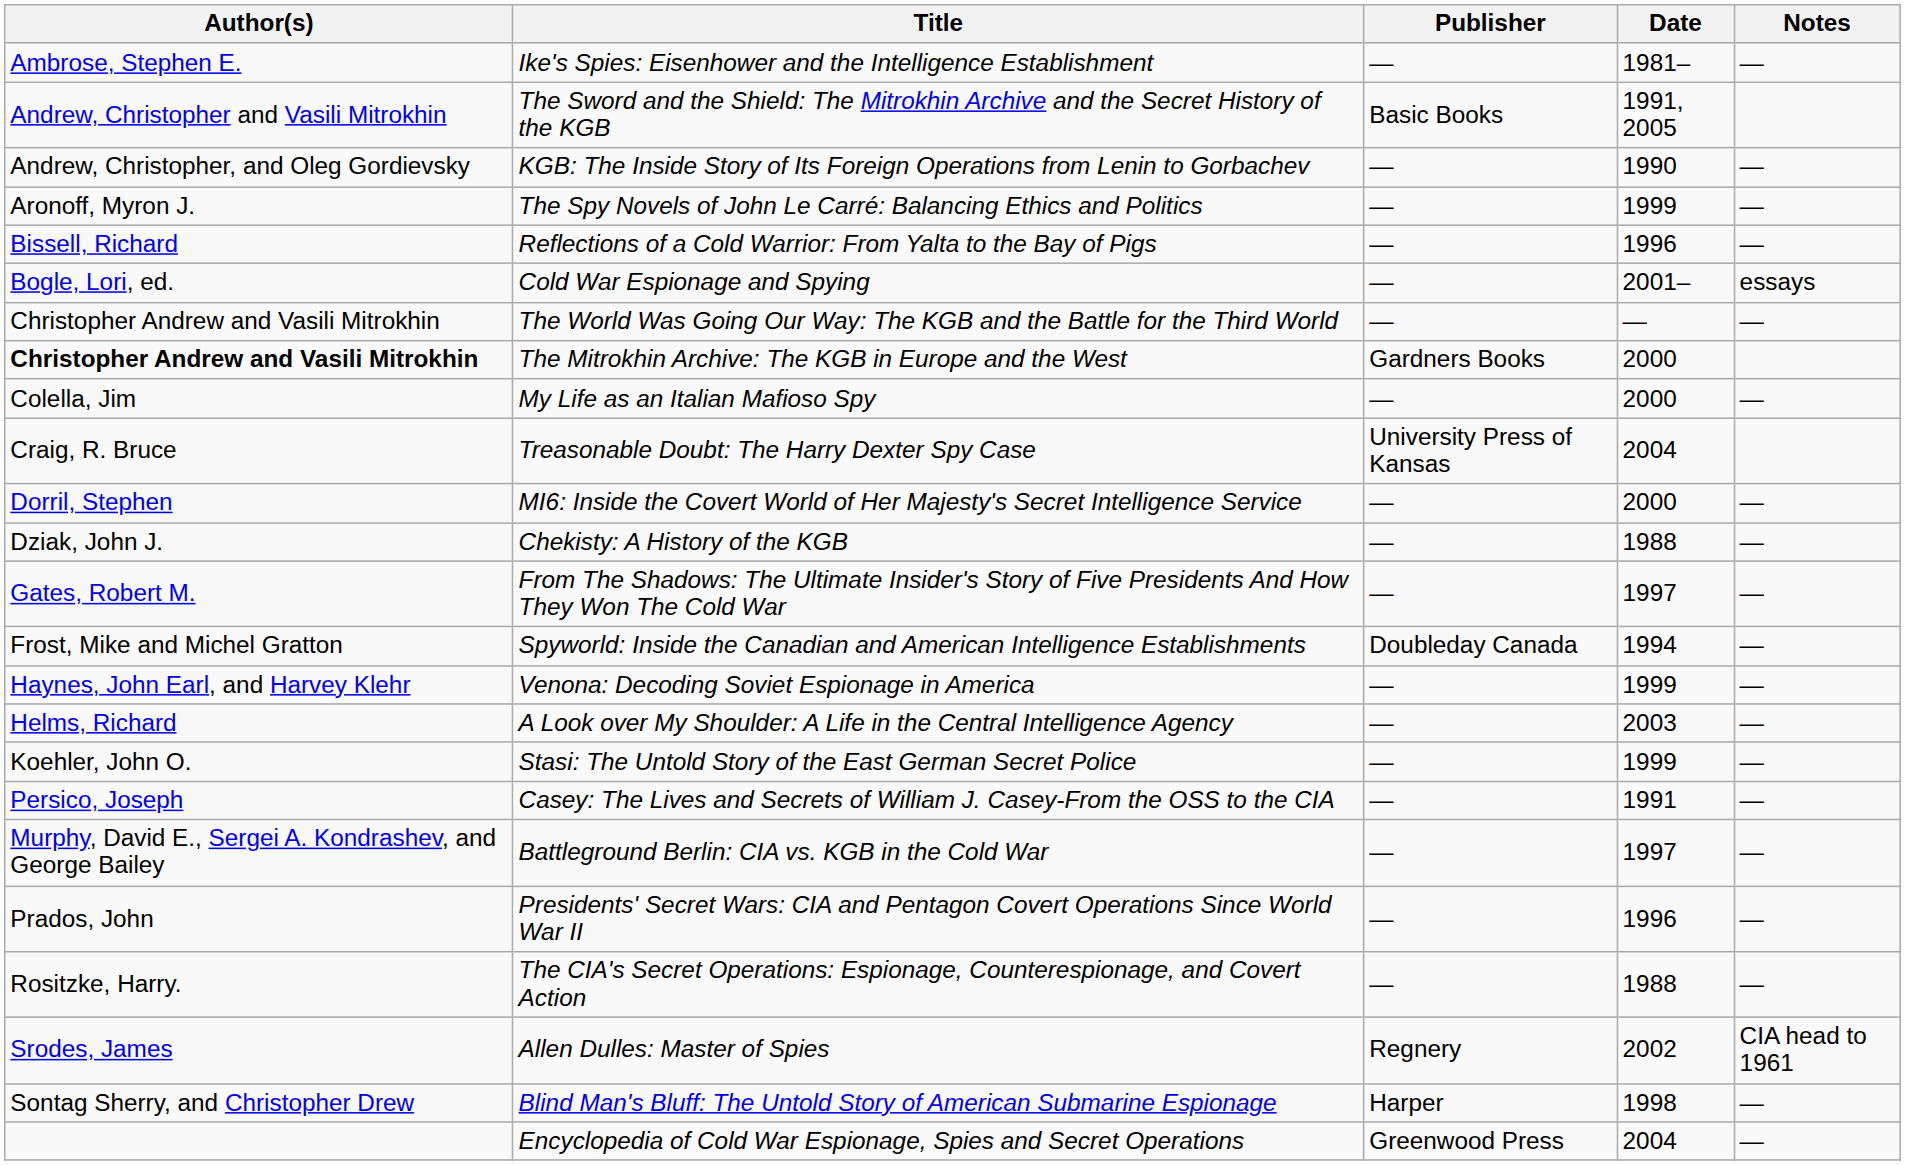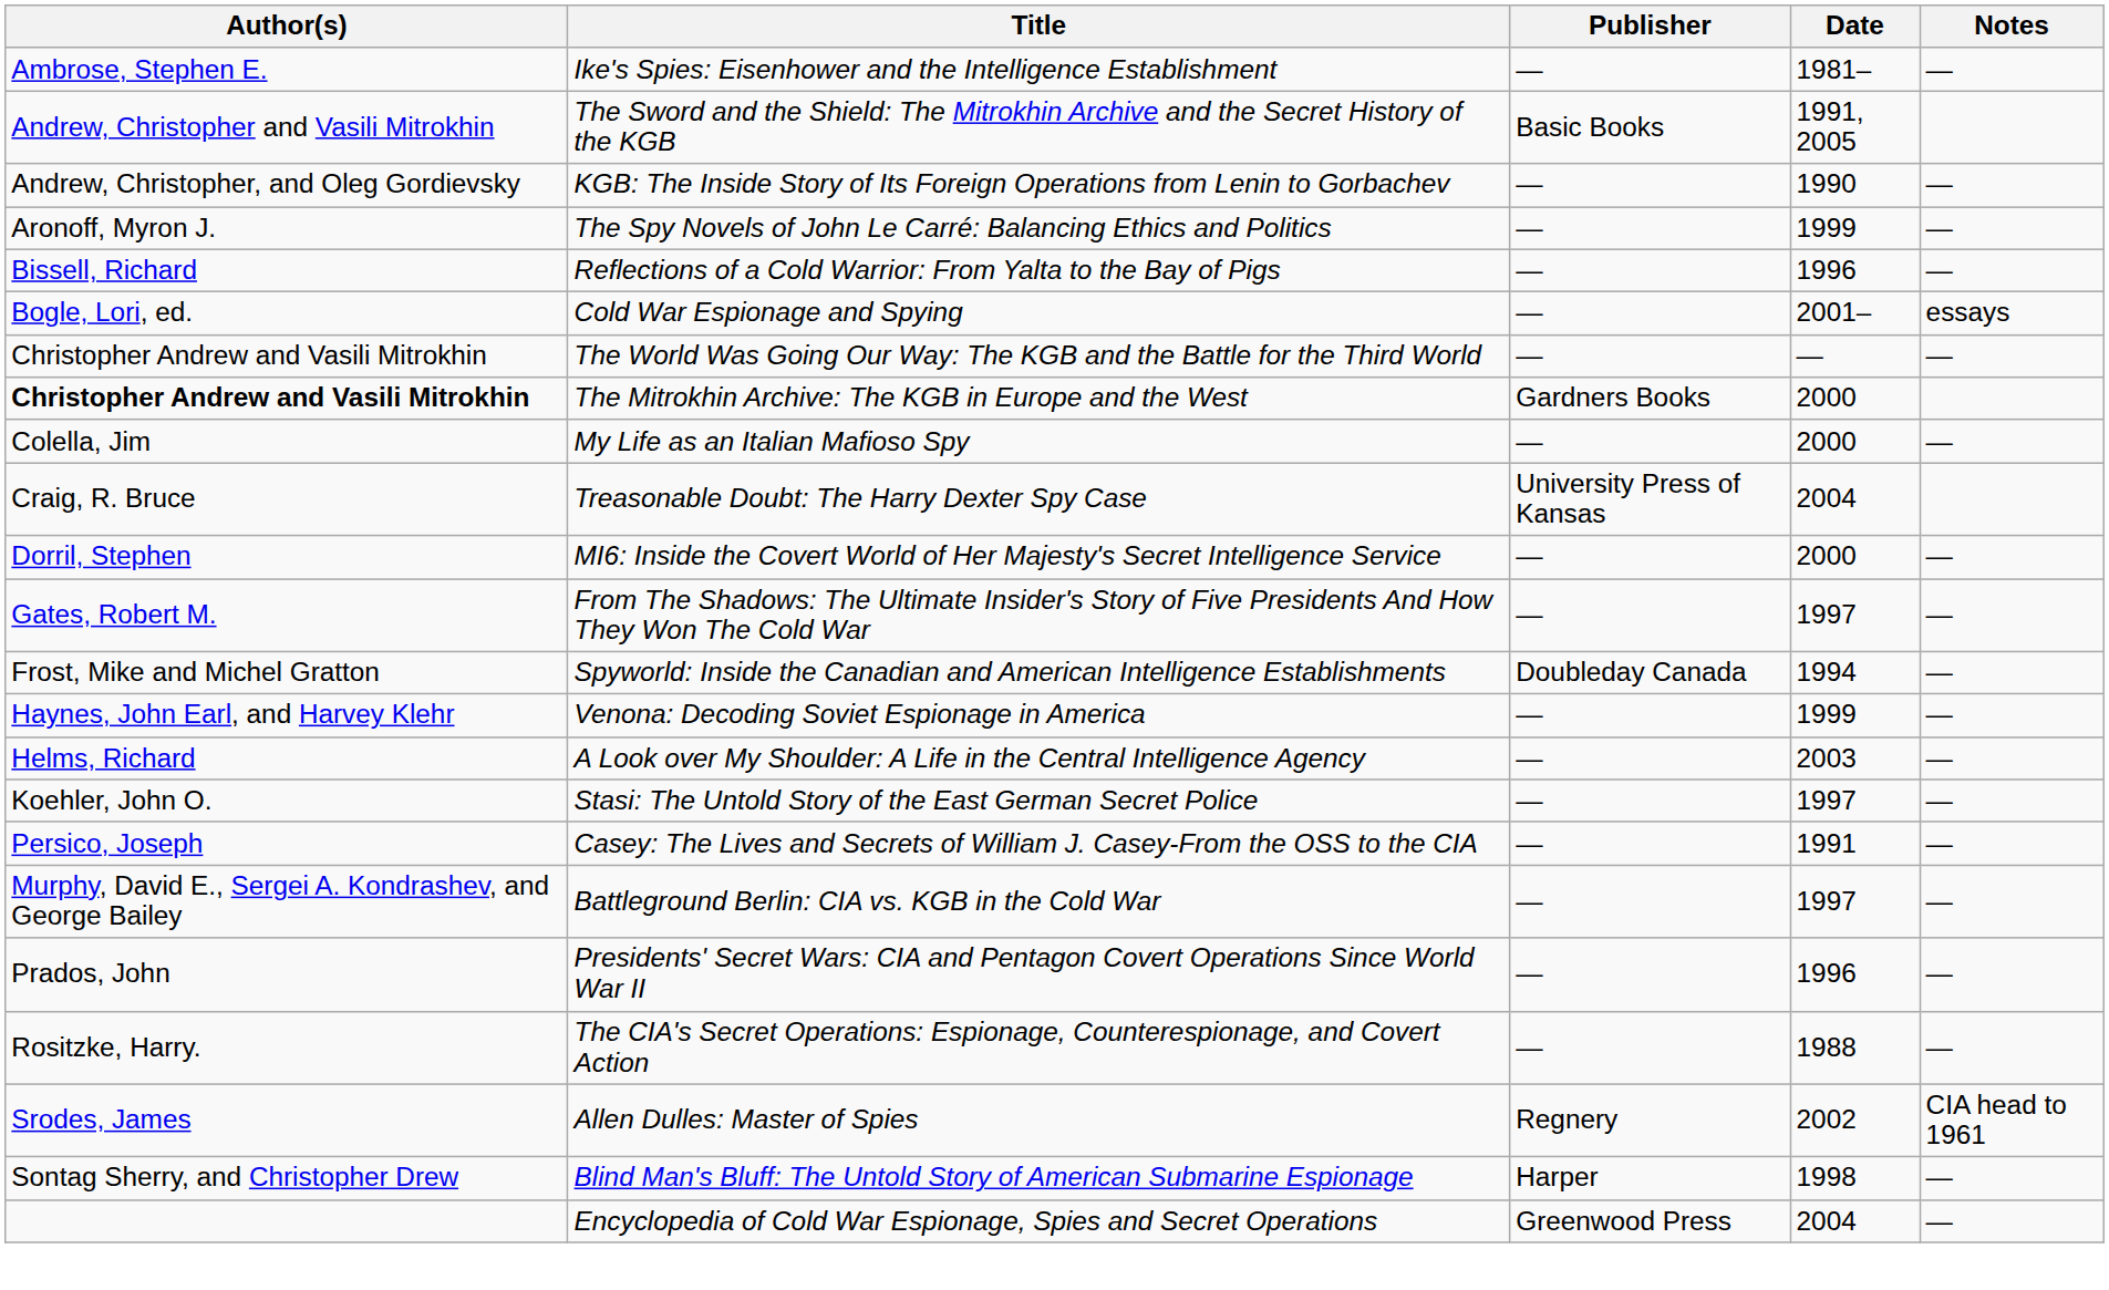- row: Dziak, John J. | Chekisty: A History of the KGB | — | 1988 | —
Stasi: The Untold Story of the East German Secret Police | Date: 1999 -> 1997
